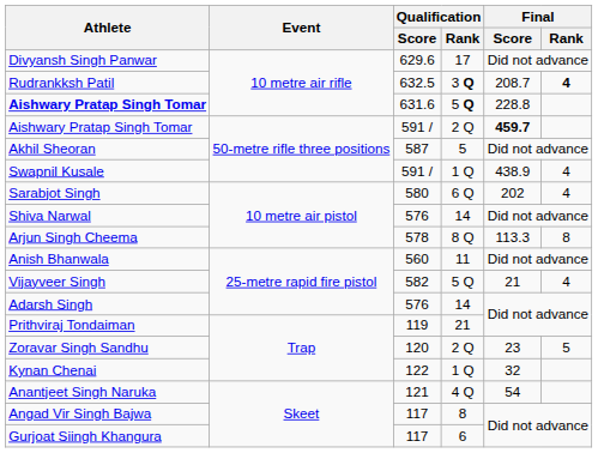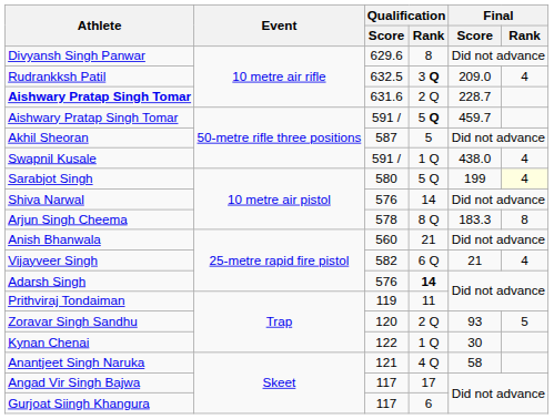Divyansh Singh Panwar | Qualification / Rank: 17 -> 8
Rudrankksh Patil | Final / Score: 208.7 -> 209.0
Rudrankksh Patil | Final / Rank: bold -> normal
Aishwary Pratap Singh Tomar / 631.6 | Qualification / Rank: 5 Q -> 2 Q
Aishwary Pratap Singh Tomar / 631.6 | Final / Score: 228.8 -> 228.7
Aishwary Pratap Singh Tomar / 591 / | Qualification / Rank: 2 Q -> 5 Q
Aishwary Pratap Singh Tomar / 591 / | Final / Score: bold -> normal
Swapnil Kusale | Final / Score: 438.9 -> 438.0
Sarabjot Singh | Qualification / Rank: 6 Q -> 5 Q
Sarabjot Singh | Final / Score: 202 -> 199
Sarabjot Singh | Final / Rank: no background -> lightyellow background
Arjun Singh Cheema | Final / Score: 113.3 -> 183.3
Anish Bhanwala | Qualification / Rank: 11 -> 21
Vijayveer Singh | Qualification / Rank: 5 Q -> 6 Q
Adarsh Singh | Qualification / Rank: normal -> bold
Prithviraj Tondaiman | Qualification / Rank: 21 -> 11
Zoravar Singh Sandhu | Final / Score: 23 -> 93
Kynan Chenai | Final / Score: 32 -> 30
Anantjeet Singh Naruka | Final / Score: 54 -> 58
Angad Vir Singh Bajwa | Qualification / Rank: 8 -> 17
